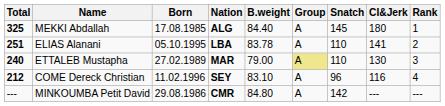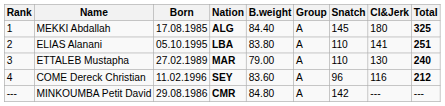columns swapped: Rank <-> Total
ELIAS Alanani | B.weight: 83.78 -> 83.80
ETTALEB Mustapha | Group: khaki background -> no background
COME Dereck Christian | B.weight: 83.10 -> 83.60
